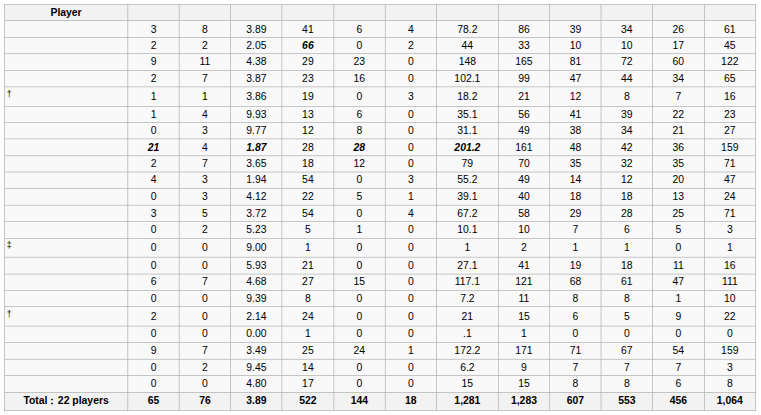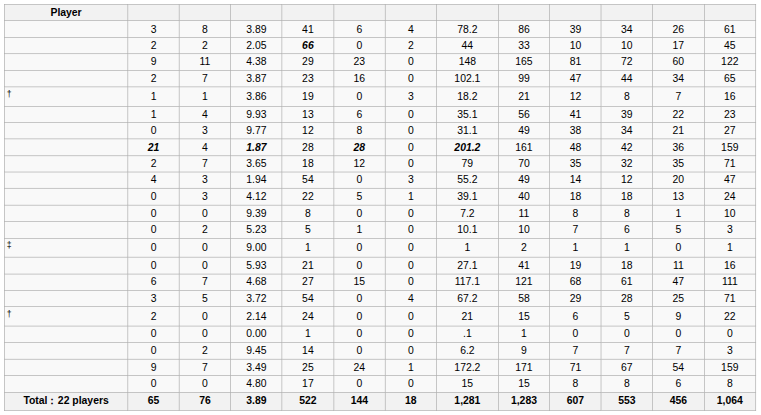rows swapped: 3.72 <-> 9.39
rows swapped: 3.49 <-> 9.45
